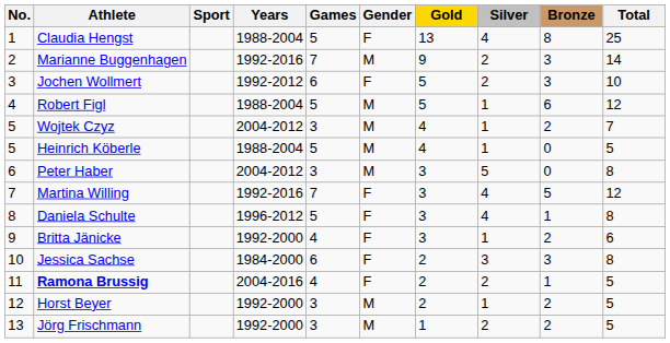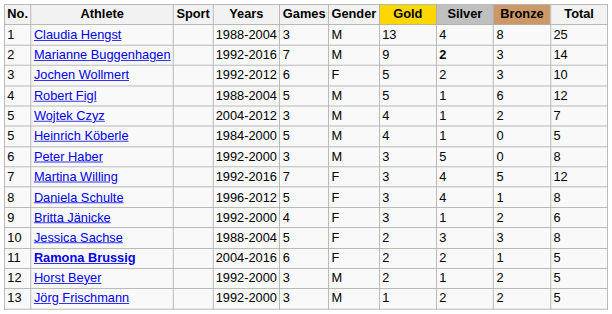Claudia Hengst | Games: 5 -> 3
Claudia Hengst | Gender: F -> M
Marianne Buggenhagen | Silver: normal -> bold
Heinrich Köberle | Years: 1988-2004 -> 1984-2000
Peter Haber | Years: 2004-2012 -> 1992-2000
Jessica Sachse | Years: 1984-2000 -> 1988-2004
Jessica Sachse | Games: 6 -> 5
Ramona Brussig | Games: 4 -> 6
